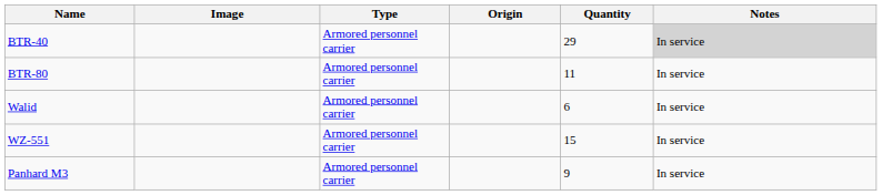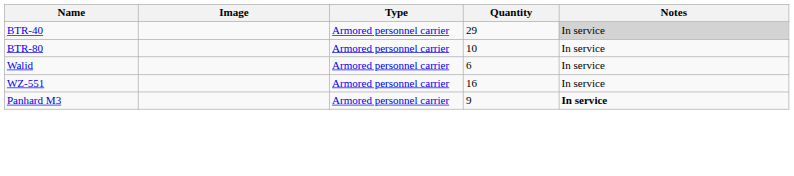- column: Origin
BTR-80 | Quantity: 11 -> 10
WZ-551 | Quantity: 15 -> 16
Panhard M3 | Notes: normal -> bold
